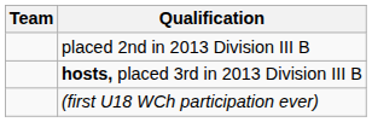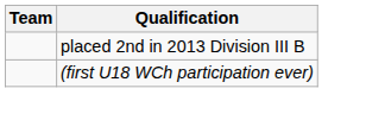- row: hosts, placed 3rd in 2013 Division III B
